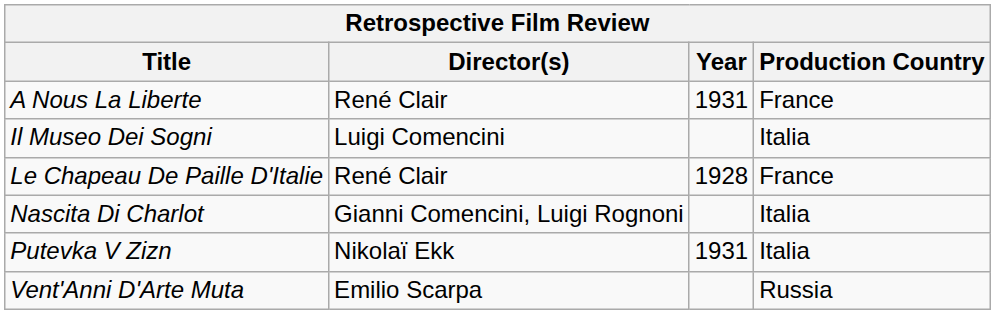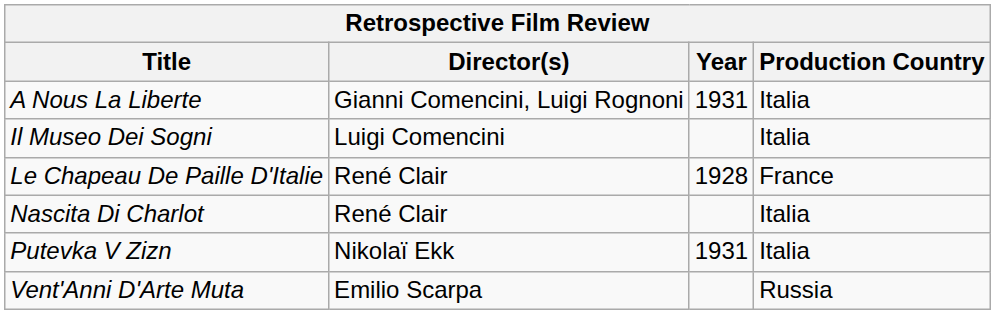A Nous La Liberte | Director(s): René Clair -> Gianni Comencini, Luigi Rognoni
A Nous La Liberte | Production Country: France -> Italia
Nascita Di Charlot | Director(s): Gianni Comencini, Luigi Rognoni -> René Clair
